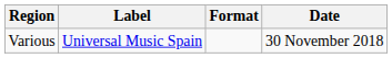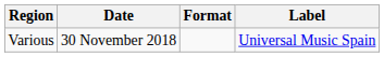columns swapped: Date <-> Label
